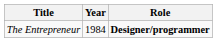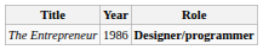The Entrepreneur | Year: 1984 -> 1986
